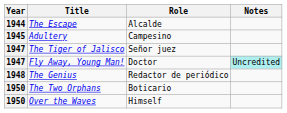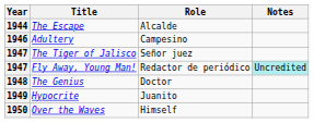Adultery | Year: 1945 -> 1946
Fly Away, Young Man! | Role: Doctor -> Redactor de periódico
The Genius | Role: Redactor de periódico -> Doctor
+ row: 1949 | Hypocrite | Juanito
- row: 1950 | The Two Orphans | Boticario
